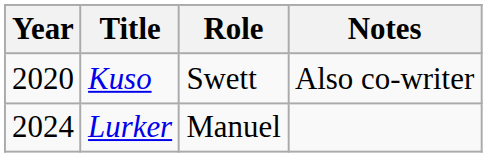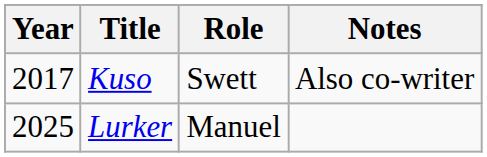Kuso | Year: 2020 -> 2017
Lurker | Year: 2024 -> 2025
